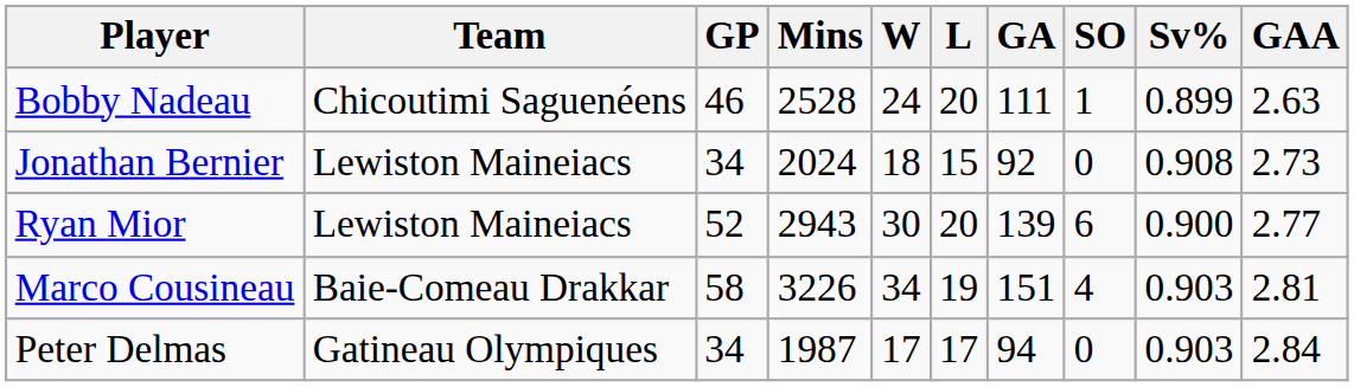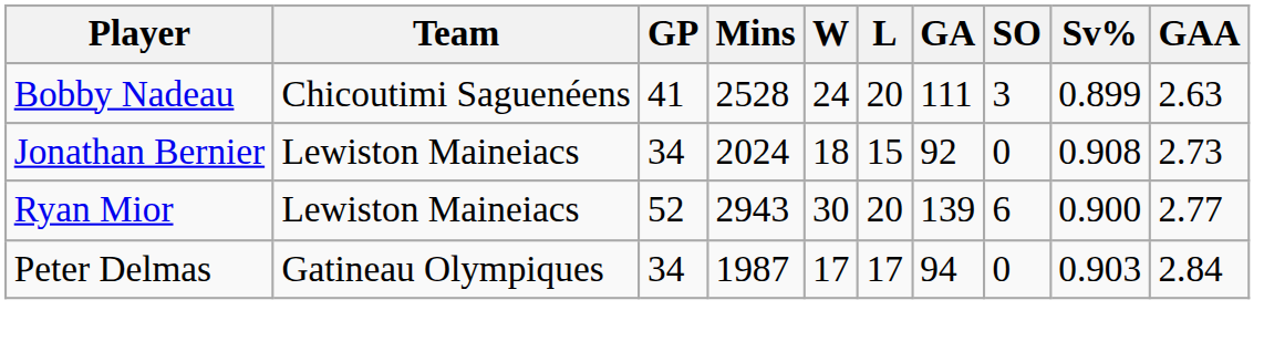Bobby Nadeau | GP: 46 -> 41
Bobby Nadeau | SO: 1 -> 3
- row: Marco Cousineau | Baie-Comeau Drakkar | 58 | 3226 | 34 | 19 | 151 | 4 | 0.903 | 2.81
